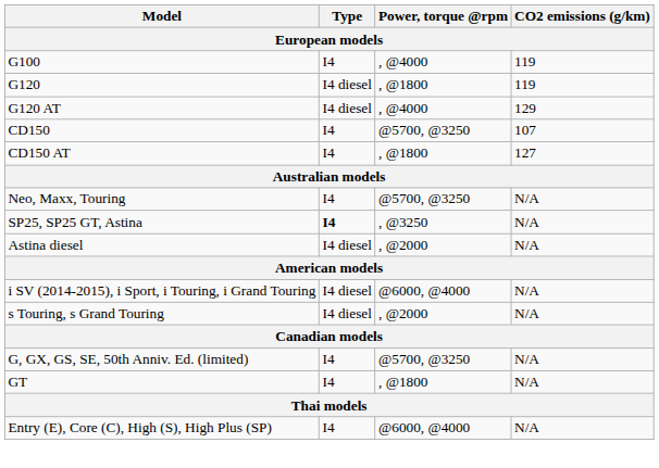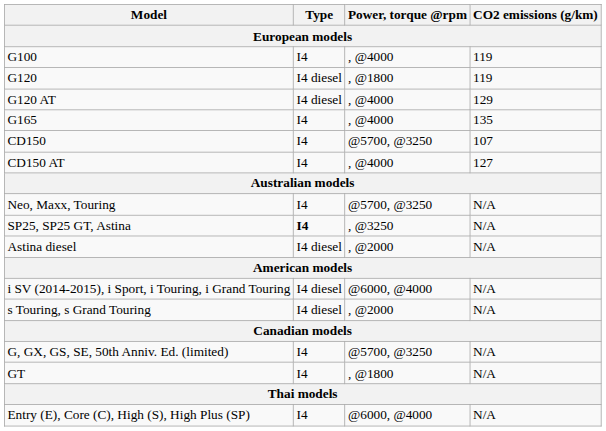+ row: G165 | I4 | , @4000 | 135
CD150 AT | Power, torque @rpm: , @1800 -> , @4000
